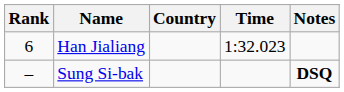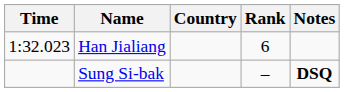columns swapped: Rank <-> Time
